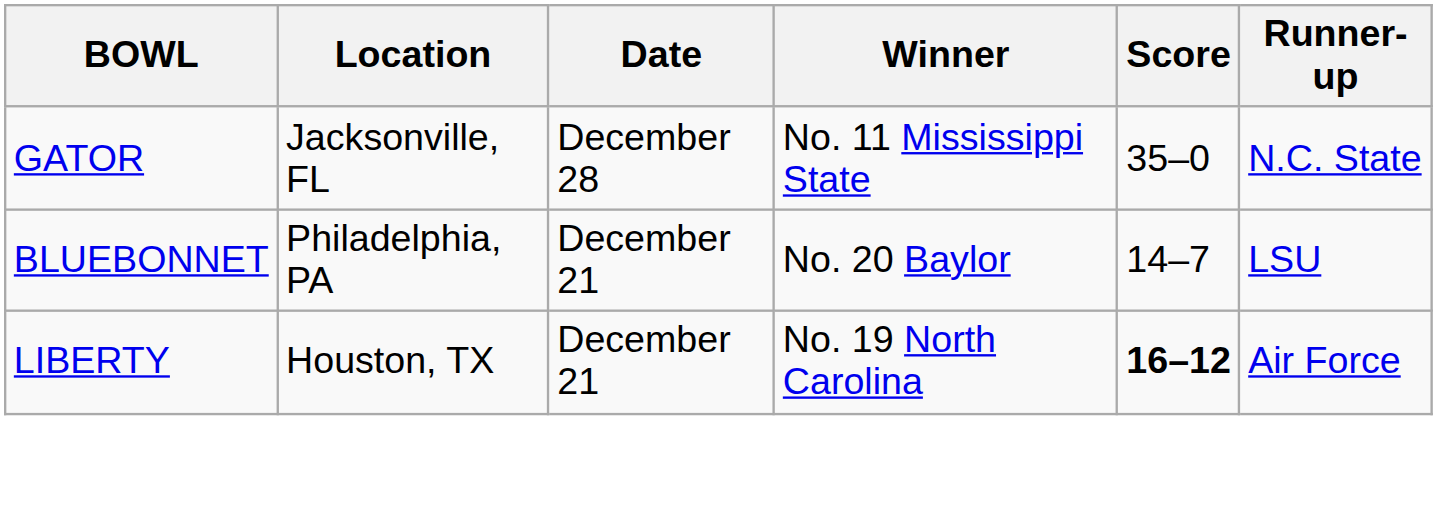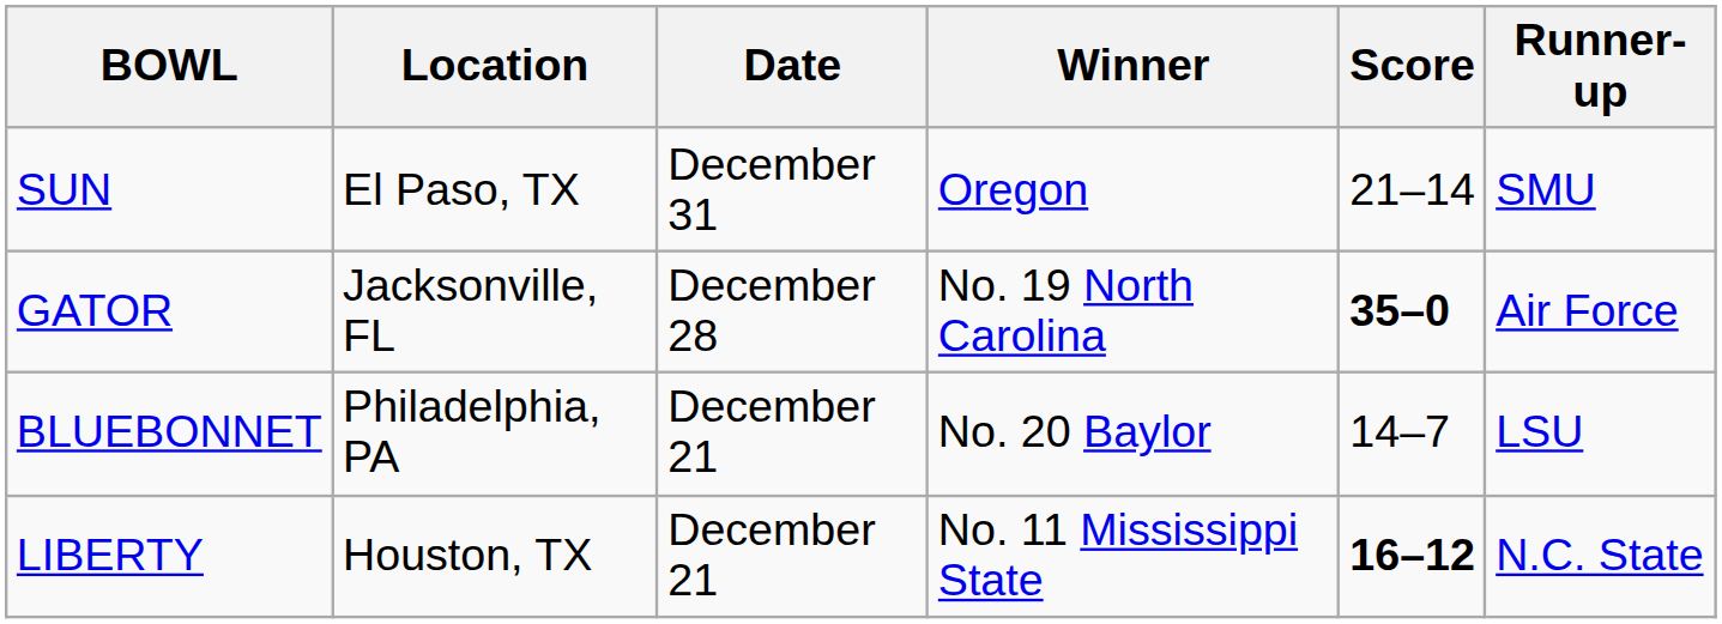+ row: SUN | El Paso, TX | December 31 | Oregon | 21–14 | SMU
GATOR | Winner: No. 11 Mississippi State -> No. 19 North Carolina
GATOR | Score: normal -> bold
GATOR | Runner-up: N.C. State -> Air Force
LIBERTY | Winner: No. 19 North Carolina -> No. 11 Mississippi State
LIBERTY | Runner-up: Air Force -> N.C. State
